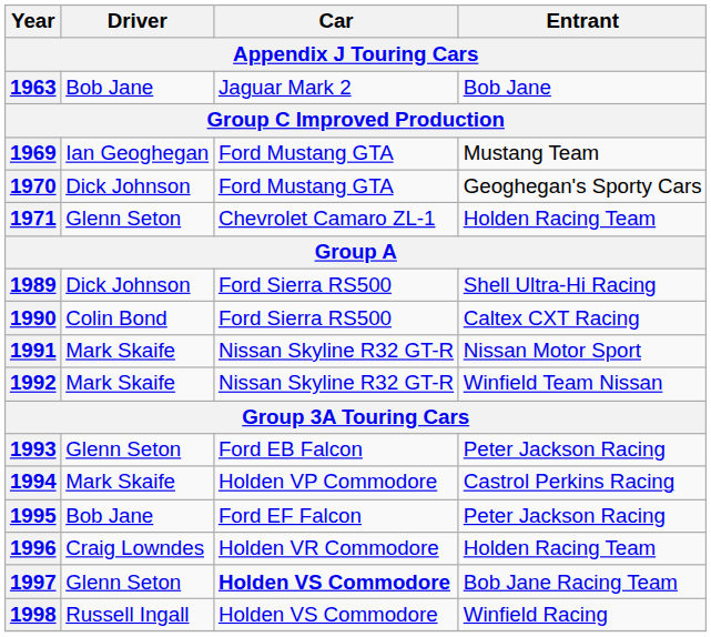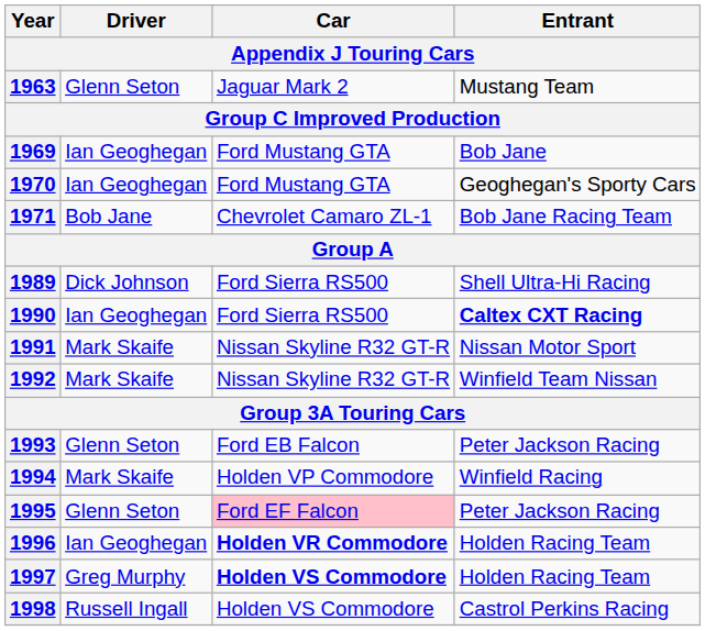1963 | Driver / Appendix J Touring Cars: Bob Jane -> Glenn Seton
1963 | Entrant / Appendix J Touring Cars: Bob Jane -> Mustang Team
1969 | Entrant / Appendix J Touring Cars: Mustang Team -> Bob Jane
1970 | Driver / Appendix J Touring Cars: Dick Johnson -> Ian Geoghegan
1971 | Driver / Appendix J Touring Cars: Glenn Seton -> Bob Jane
1971 | Entrant / Appendix J Touring Cars: Holden Racing Team -> Bob Jane Racing Team
1990 | Driver / Appendix J Touring Cars: Colin Bond -> Ian Geoghegan
1990 | Entrant / Appendix J Touring Cars: normal -> bold
1994 | Entrant / Appendix J Touring Cars: Castrol Perkins Racing -> Winfield Racing
1995 | Driver / Appendix J Touring Cars: Bob Jane -> Glenn Seton
1995 | Car / Appendix J Touring Cars: no background -> pink background
1996 | Driver / Appendix J Touring Cars: Craig Lowndes -> Ian Geoghegan
1996 | Car / Appendix J Touring Cars: normal -> bold
1997 | Driver / Appendix J Touring Cars: Glenn Seton -> Greg Murphy
1997 | Entrant / Appendix J Touring Cars: Bob Jane Racing Team -> Holden Racing Team
1998 | Entrant / Appendix J Touring Cars: Winfield Racing -> Castrol Perkins Racing
